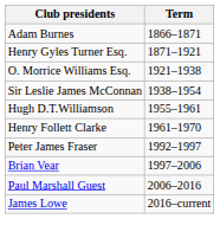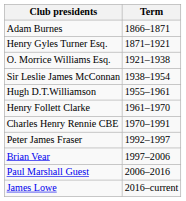+ row: Charles Henry Rennie CBE | 1970–1991
